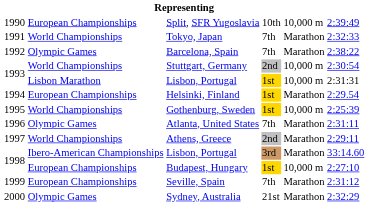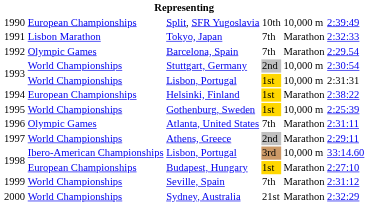Tokyo, Japan | column 2: World Championships -> Lisbon Marathon
Barcelona, Spain | column 6: 2:38:22 -> 2:29.54
1993 / Lisbon, Portugal | column 2: Lisbon Marathon -> World Championships
Helsinki, Finland | column 6: 2:29.54 -> 2:38:22
1998 / Lisbon, Portugal | column 5: Marathon -> 10,000 m
Budapest, Hungary | column 5: 10,000 m -> Marathon
Seville, Spain | column 2: European Championships -> World Championships
Sydney, Australia | column 2: Olympic Games -> World Championships
